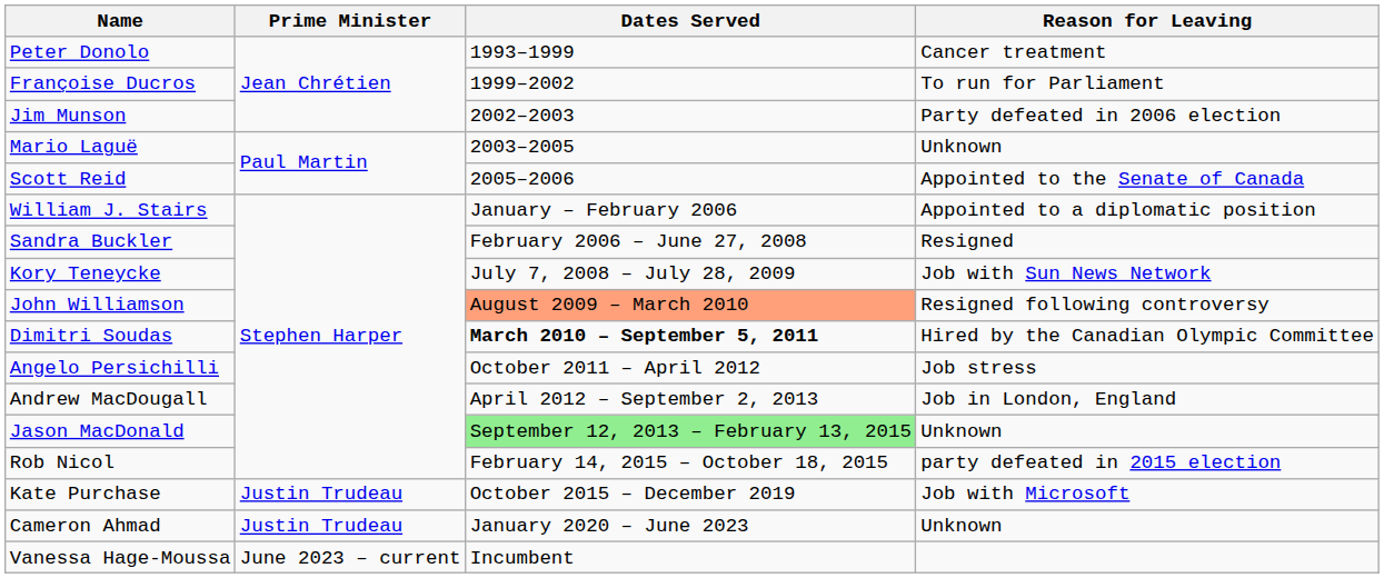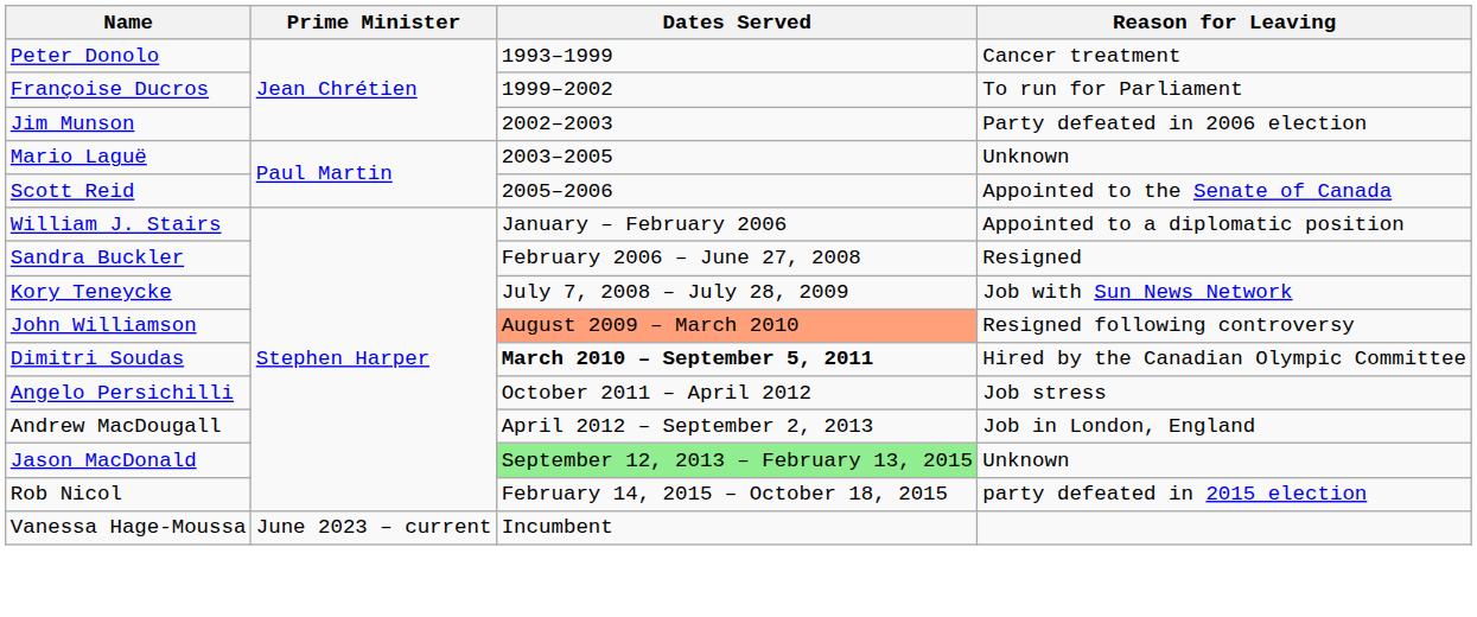- row: Kate Purchase | Justin Trudeau | October 2015 – December 2019 | Job with Microsoft
- row: Cameron Ahmad | Justin Trudeau | January 2020 – June 2023 | Unknown
